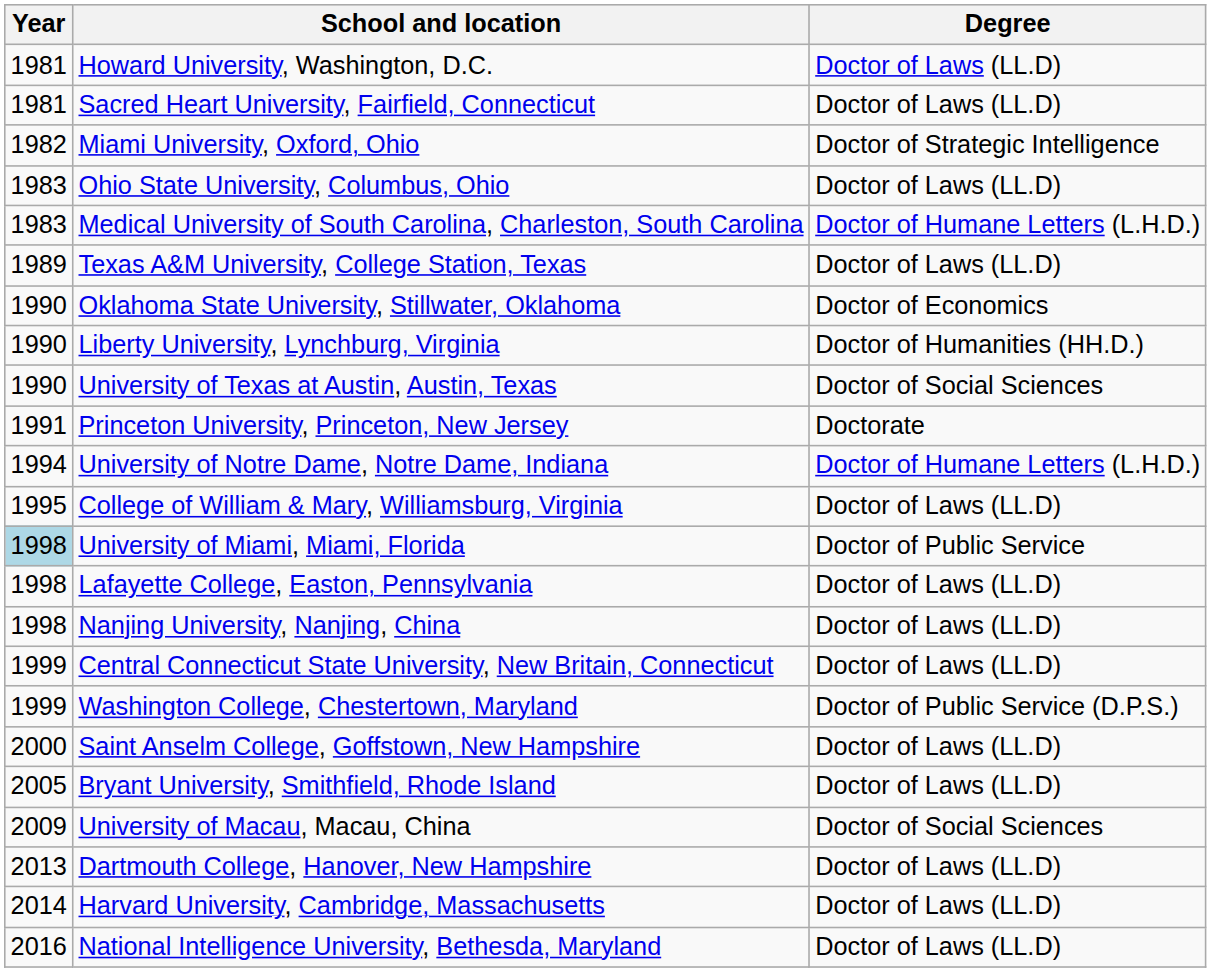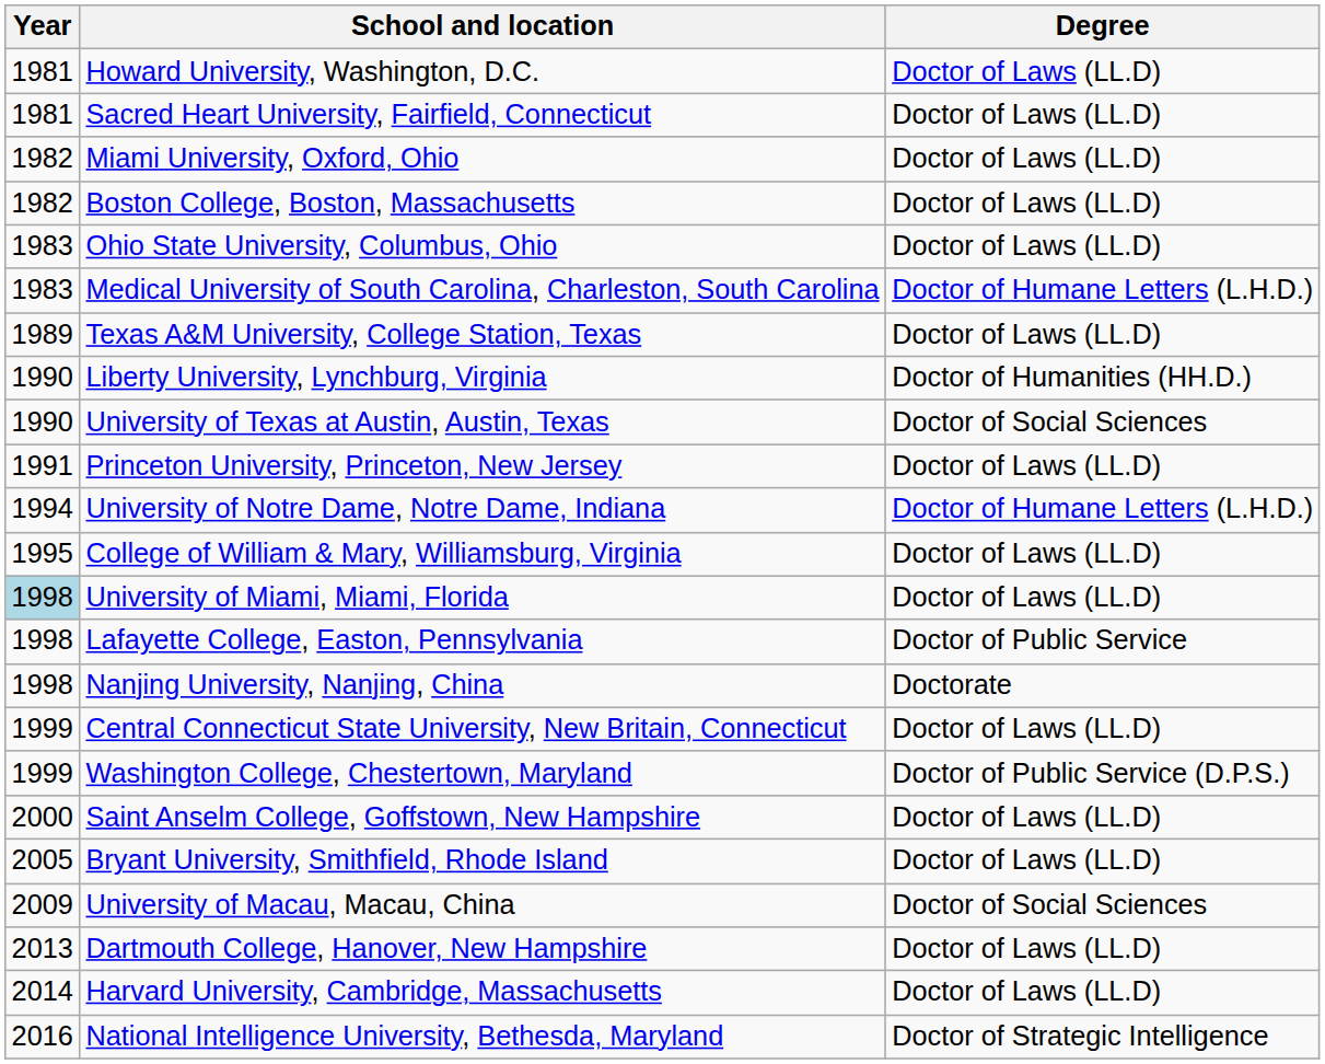Miami University, Oxford, Ohio | Degree: Doctor of Strategic Intelligence -> Doctor of Laws (LL.D)
+ row: 1982 | Boston College, Boston, Massachusetts | Doctor of Laws (LL.D)
- row: 1990 | Oklahoma State University, Stillwater, Oklahoma | Doctor of Economics
Princeton University, Princeton, New Jersey | Degree: Doctorate -> Doctor of Laws (LL.D)
University of Miami, Miami, Florida | Degree: Doctor of Public Service -> Doctor of Laws (LL.D)
Lafayette College, Easton, Pennsylvania | Degree: Doctor of Laws (LL.D) -> Doctor of Public Service
Nanjing University, Nanjing, China | Degree: Doctor of Laws (LL.D) -> Doctorate
National Intelligence University, Bethesda, Maryland | Degree: Doctor of Laws (LL.D) -> Doctor of Strategic Intelligence
